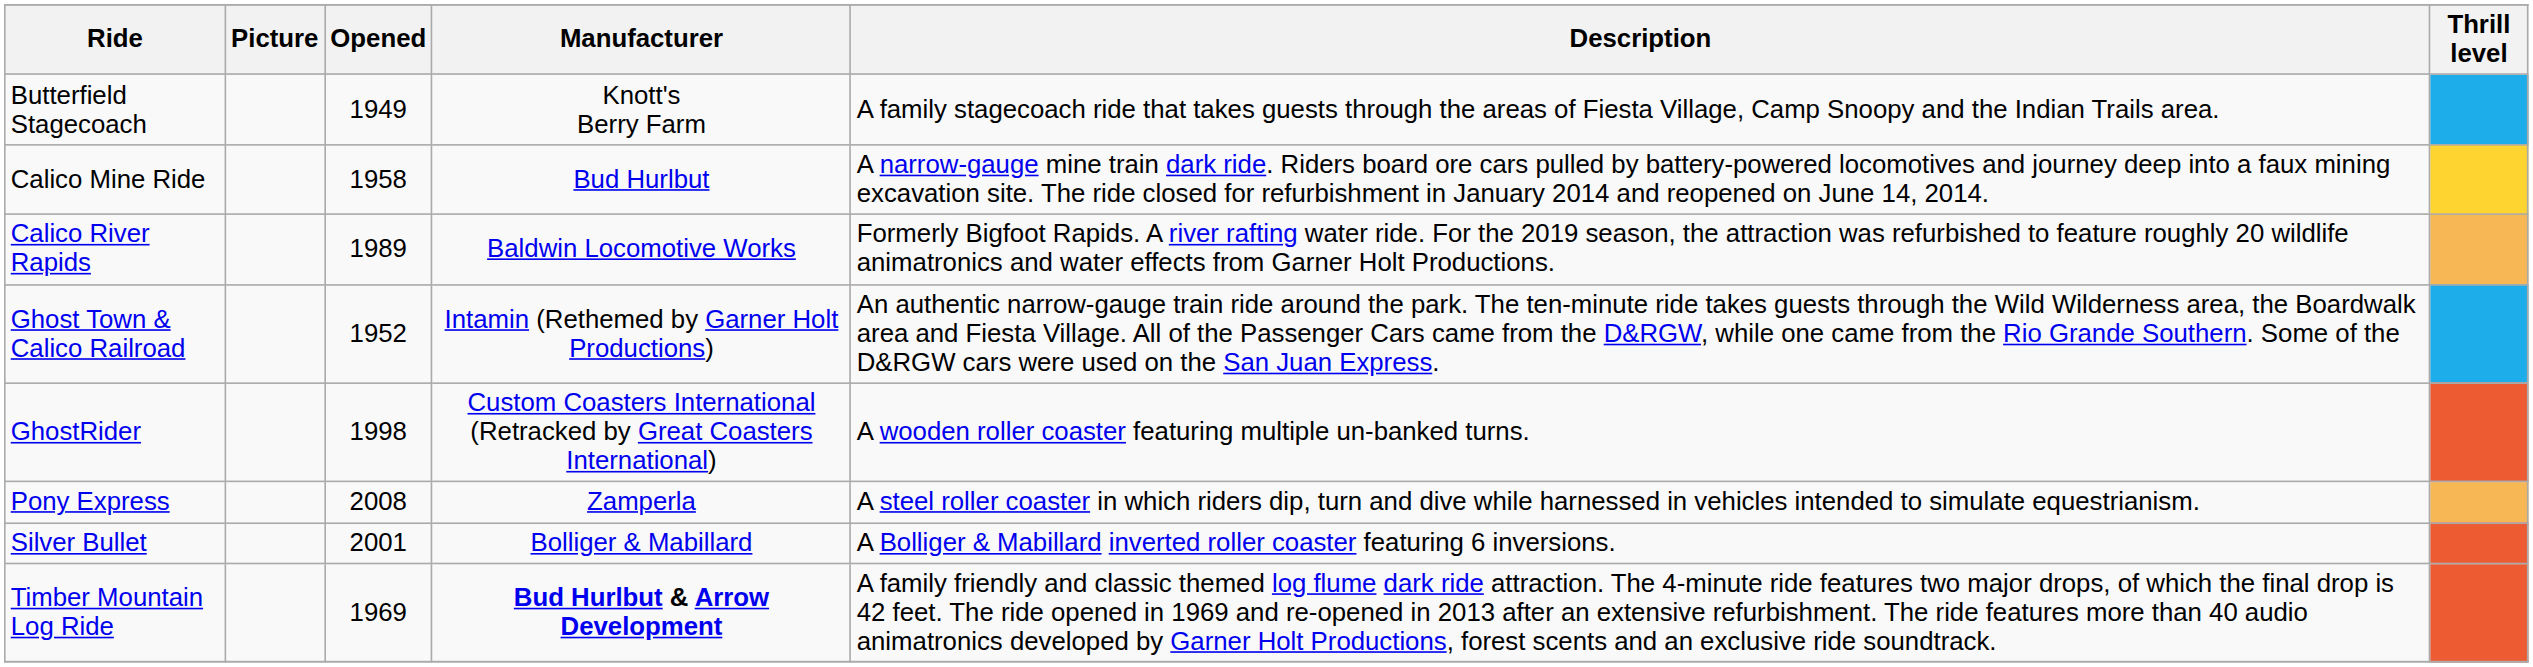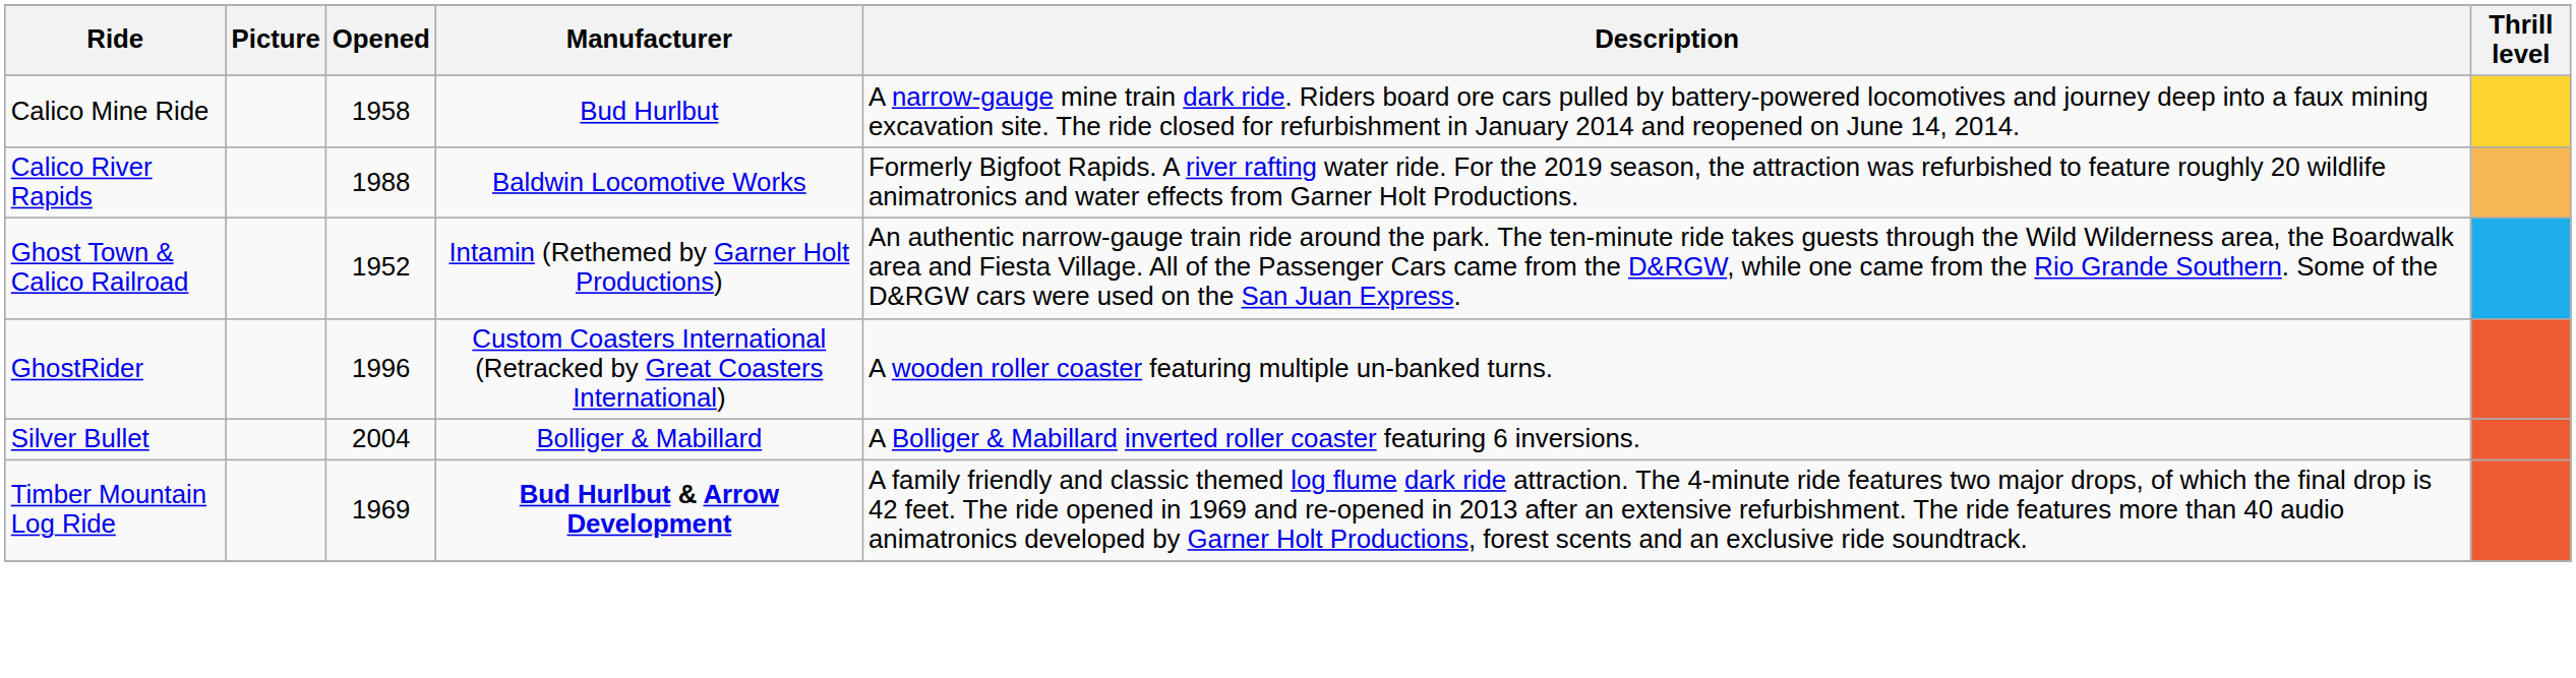- row: Butterfield Stagecoach | 1949 | Knott's Berry Farm | A family stagecoach ride that takes guests through the areas of Fiesta Village, Camp Snoopy and the Indian Trails area.
Calico River Rapids | Opened: 1989 -> 1988
GhostRider | Opened: 1998 -> 1996
- row: Pony Express | 2008 | Zamperla | A steel roller coaster in which riders dip, turn and dive while harnessed in vehicles intended to simulate equestrianism.
Silver Bullet | Opened: 2001 -> 2004
